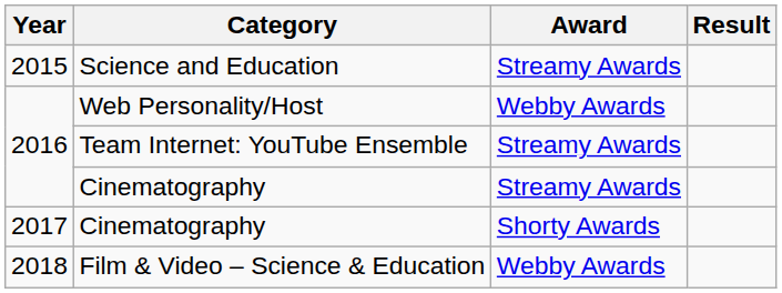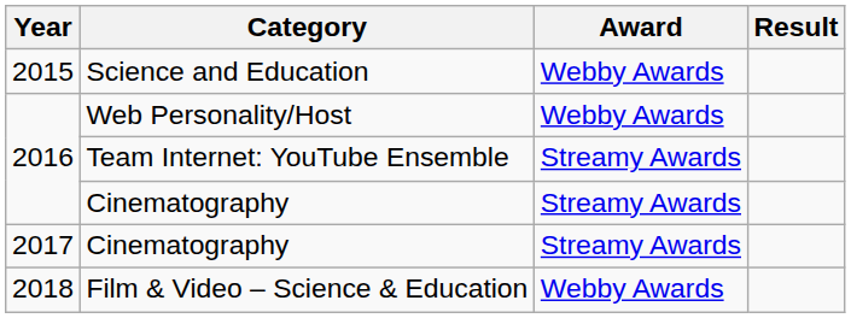Science and Education | Award: Streamy Awards -> Webby Awards
2017 / Cinematography | Award: Shorty Awards -> Streamy Awards
